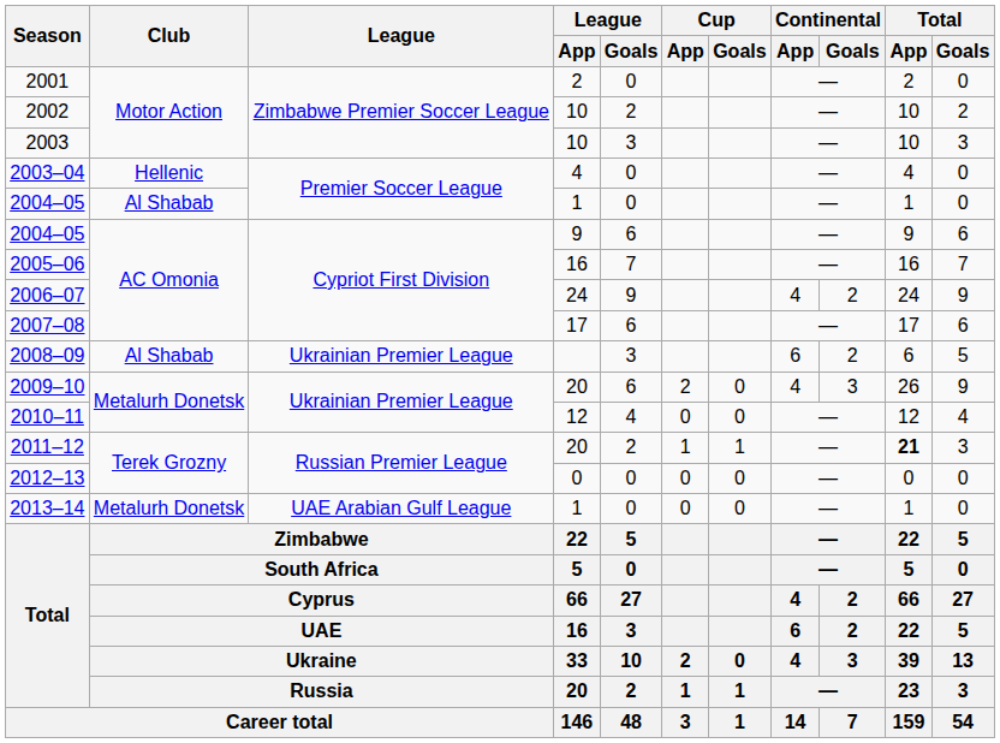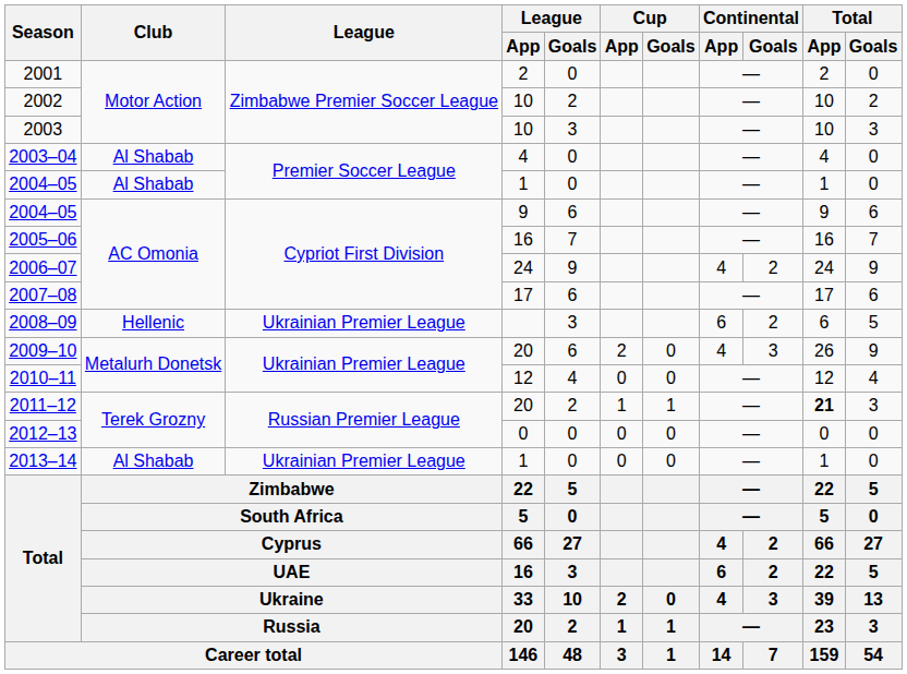2003–04 | Club: Hellenic -> Al Shabab
2008–09 | Club: Al Shabab -> Hellenic
2013–14 | Club: Metalurh Donetsk -> Al Shabab
2013–14 | League: UAE Arabian Gulf League -> Ukrainian Premier League
